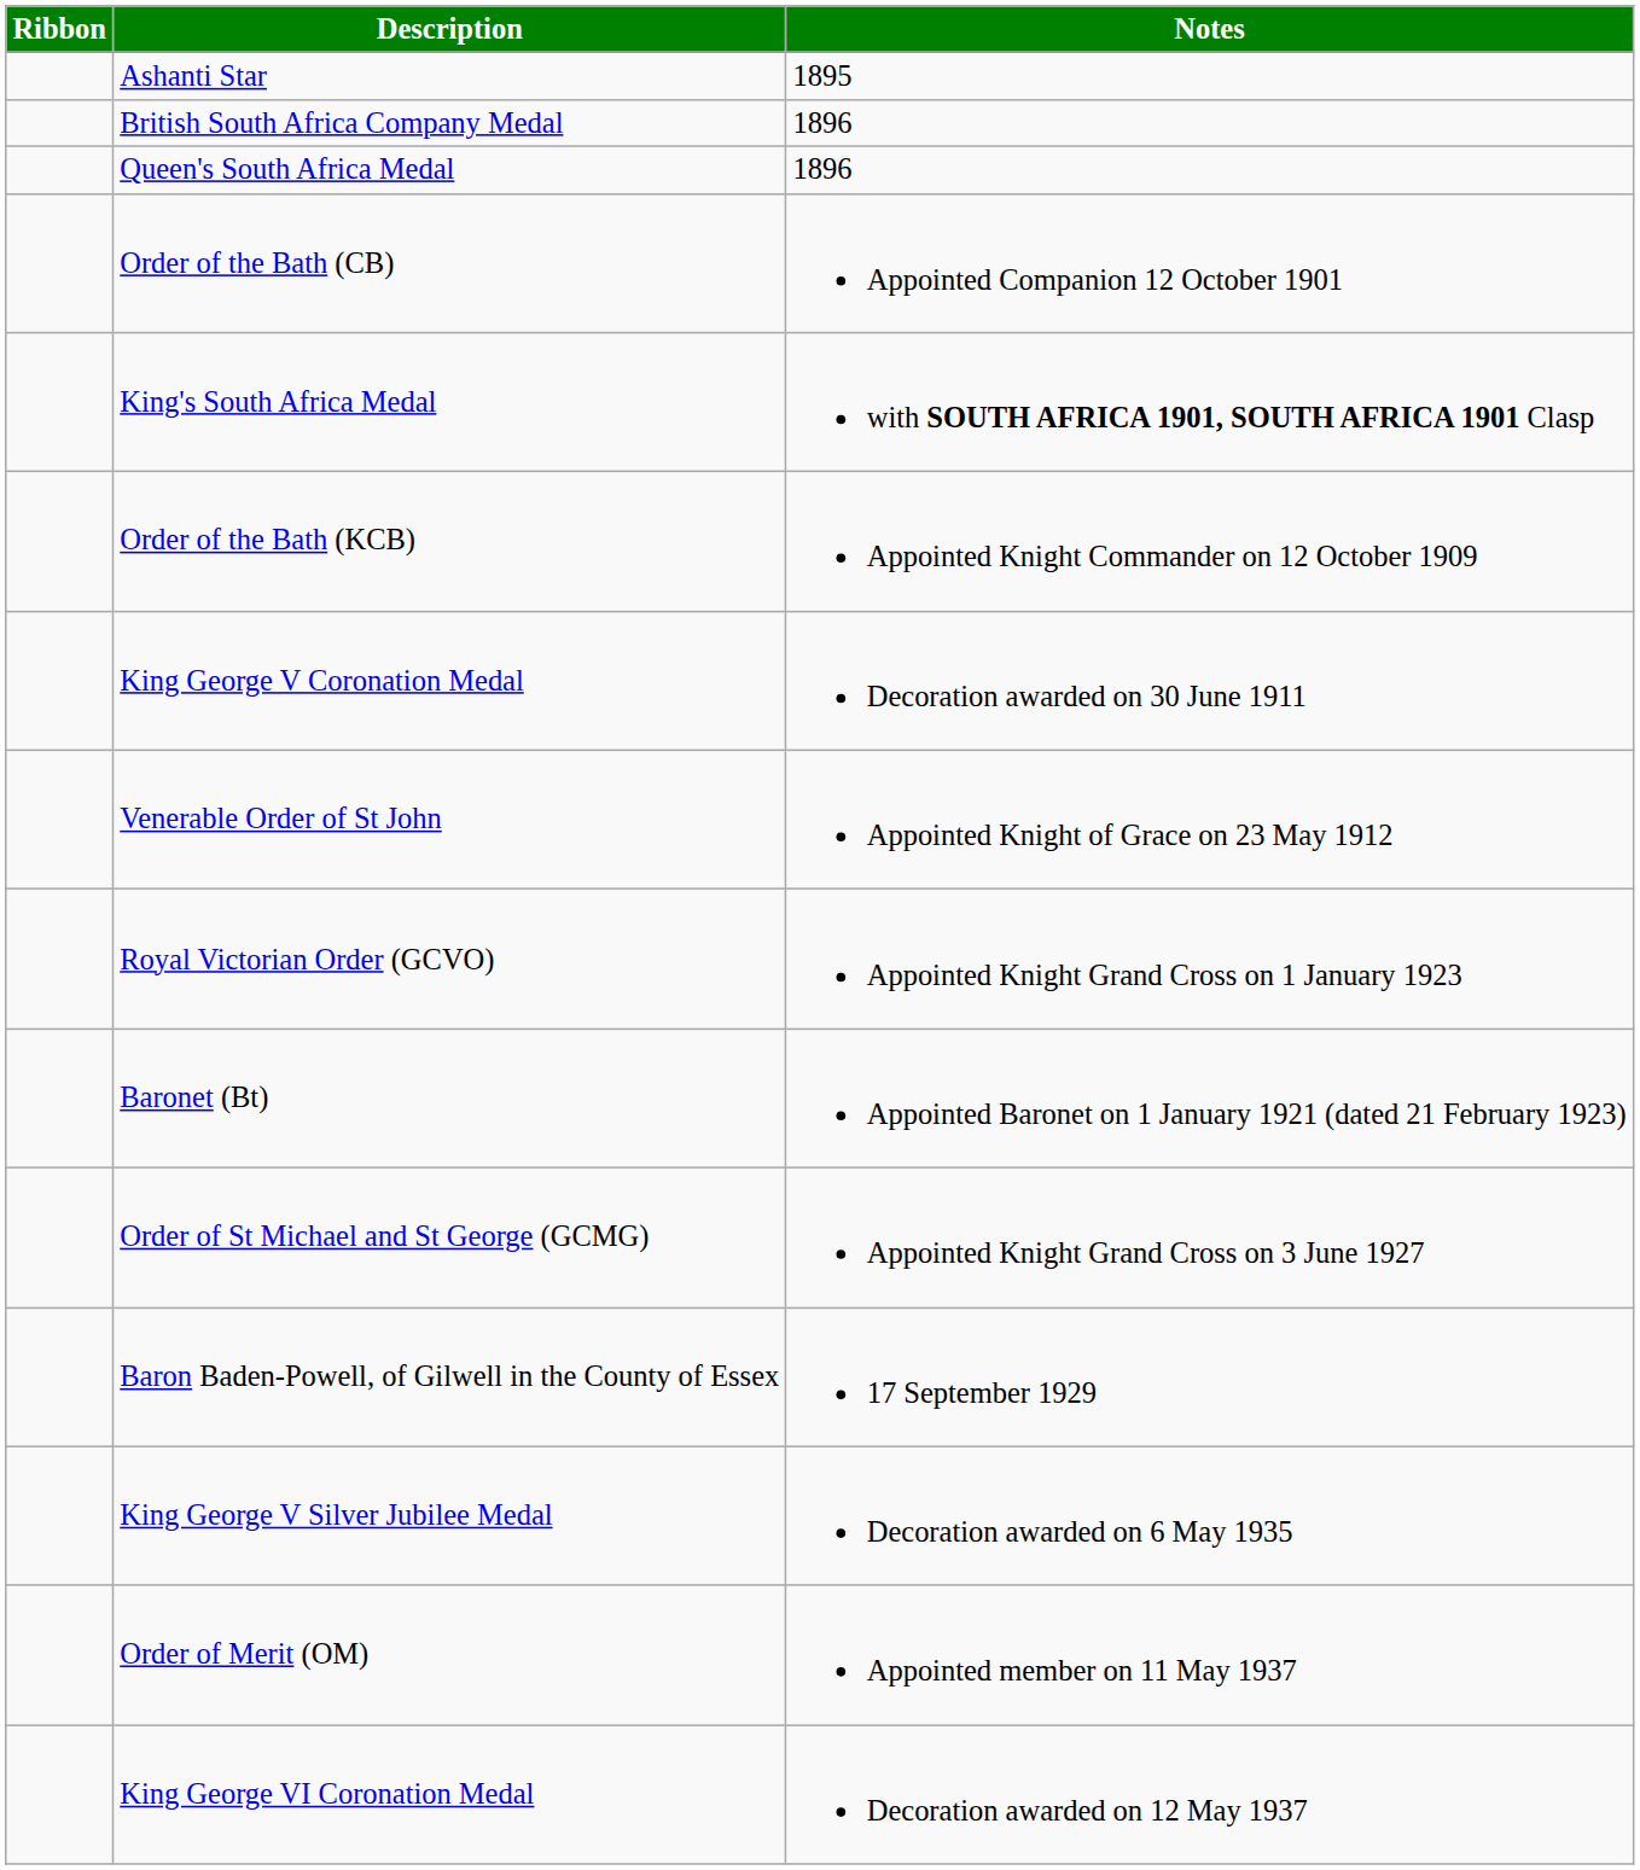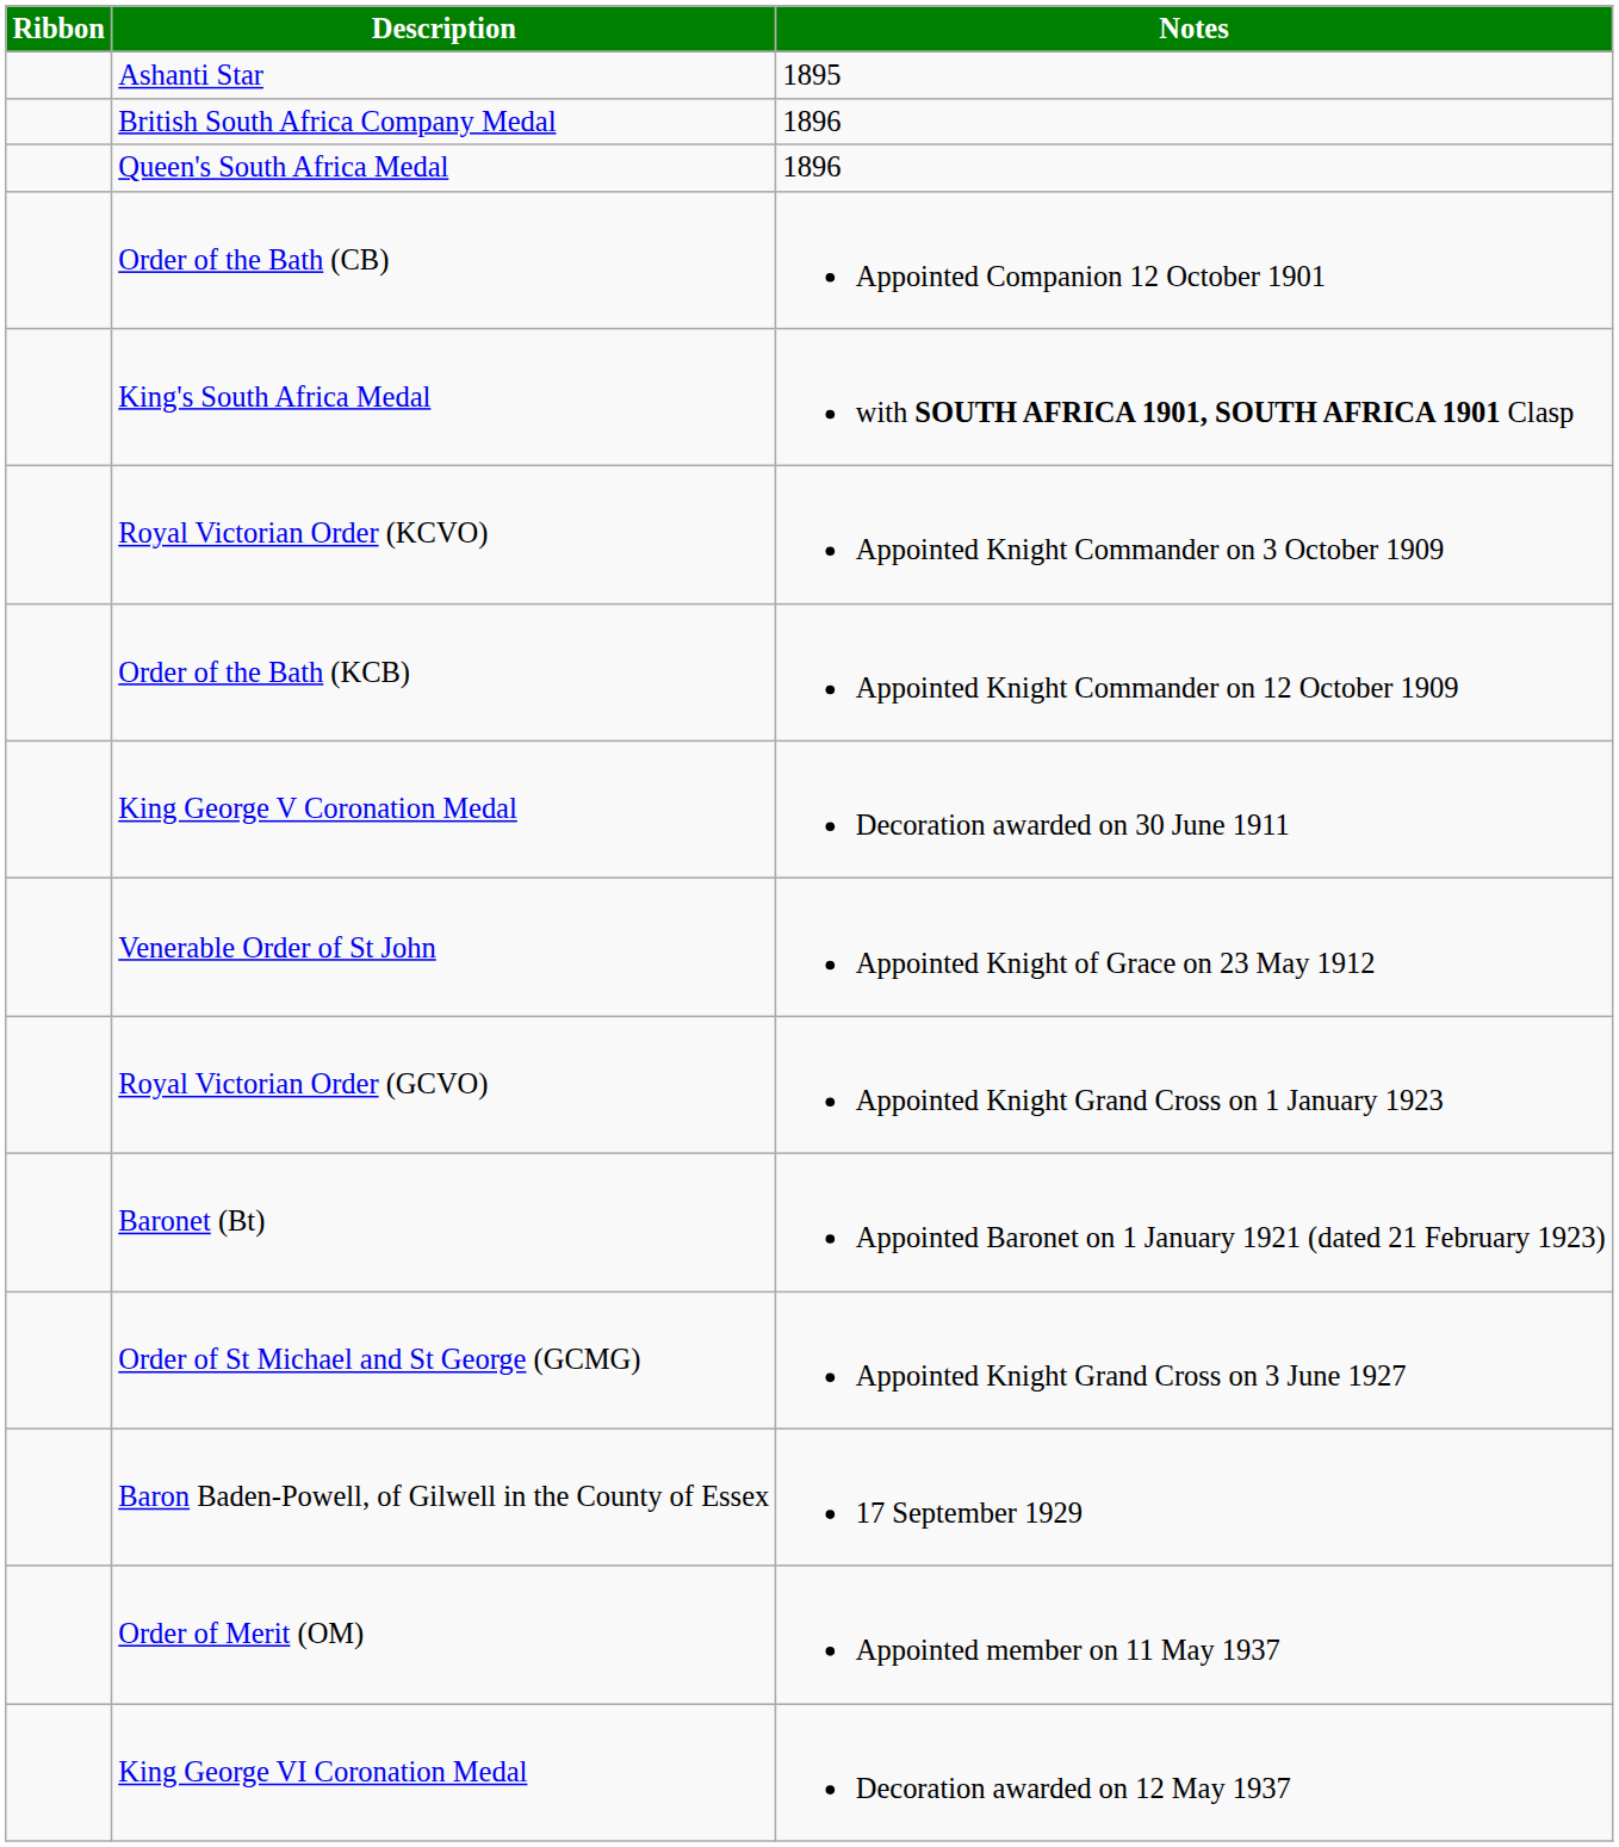+ row: Royal Victorian Order (KCVO) | Appointed Knight Commander on 3 October 1909
- row: King George V Silver Jubilee Medal | Decoration awarded on 6 May 1935
